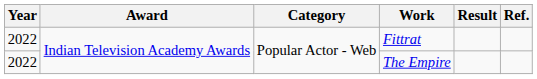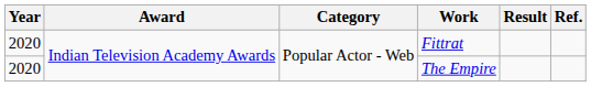Fittrat | Year: 2022 -> 2020
The Empire | Year: 2022 -> 2020
